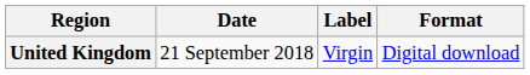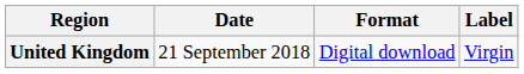columns swapped: Format <-> Label
